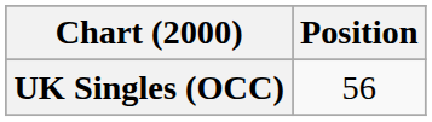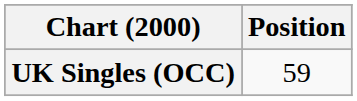UK Singles (OCC) | Position: 56 -> 59
